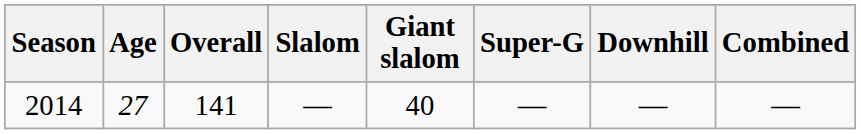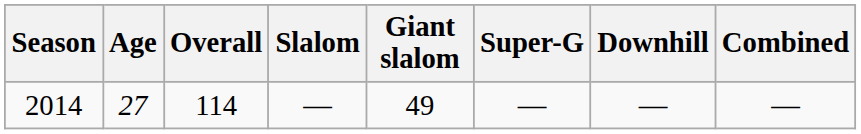2014 | Overall: 141 -> 114
2014 | Giant slalom: 40 -> 49
